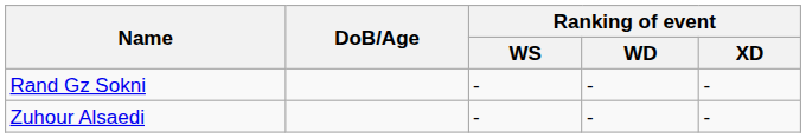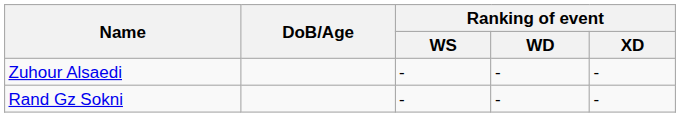rows swapped: Zuhour Alsaedi <-> Rand Gz Sokni
